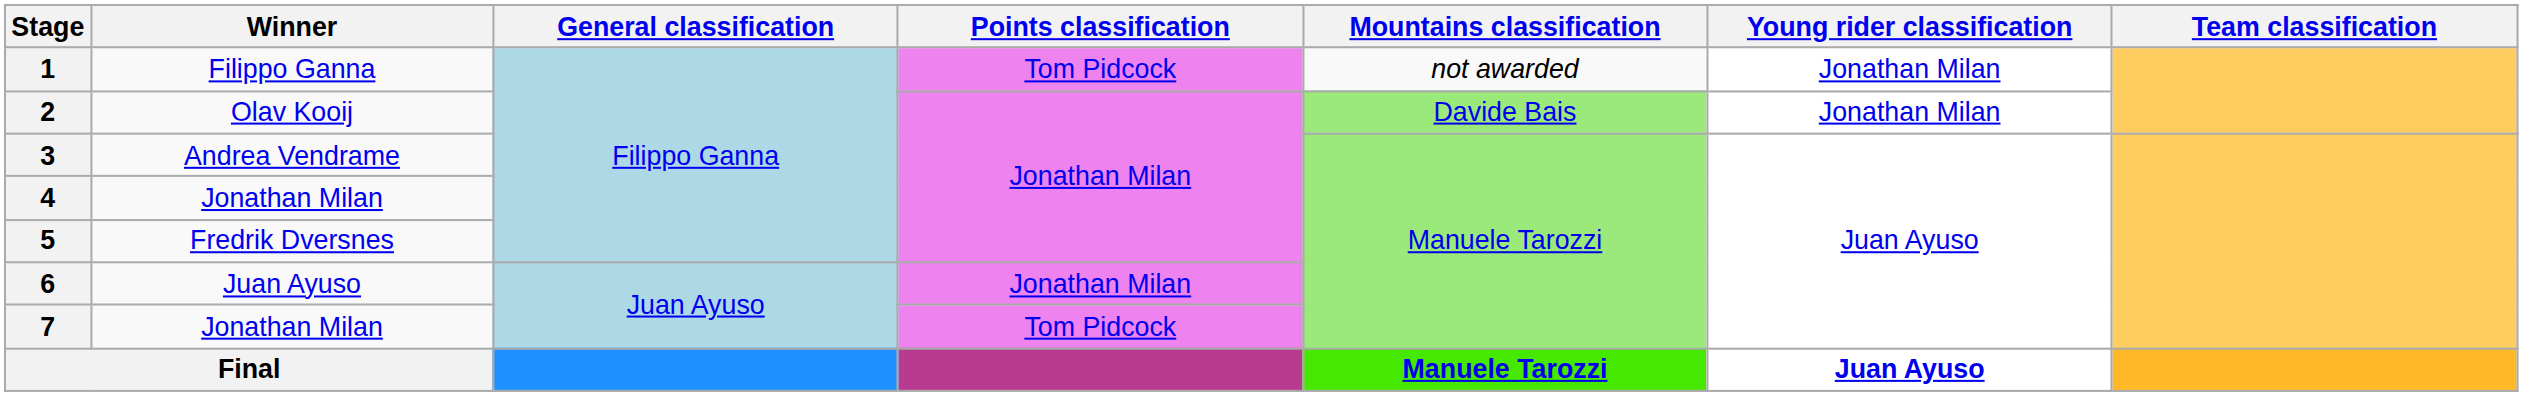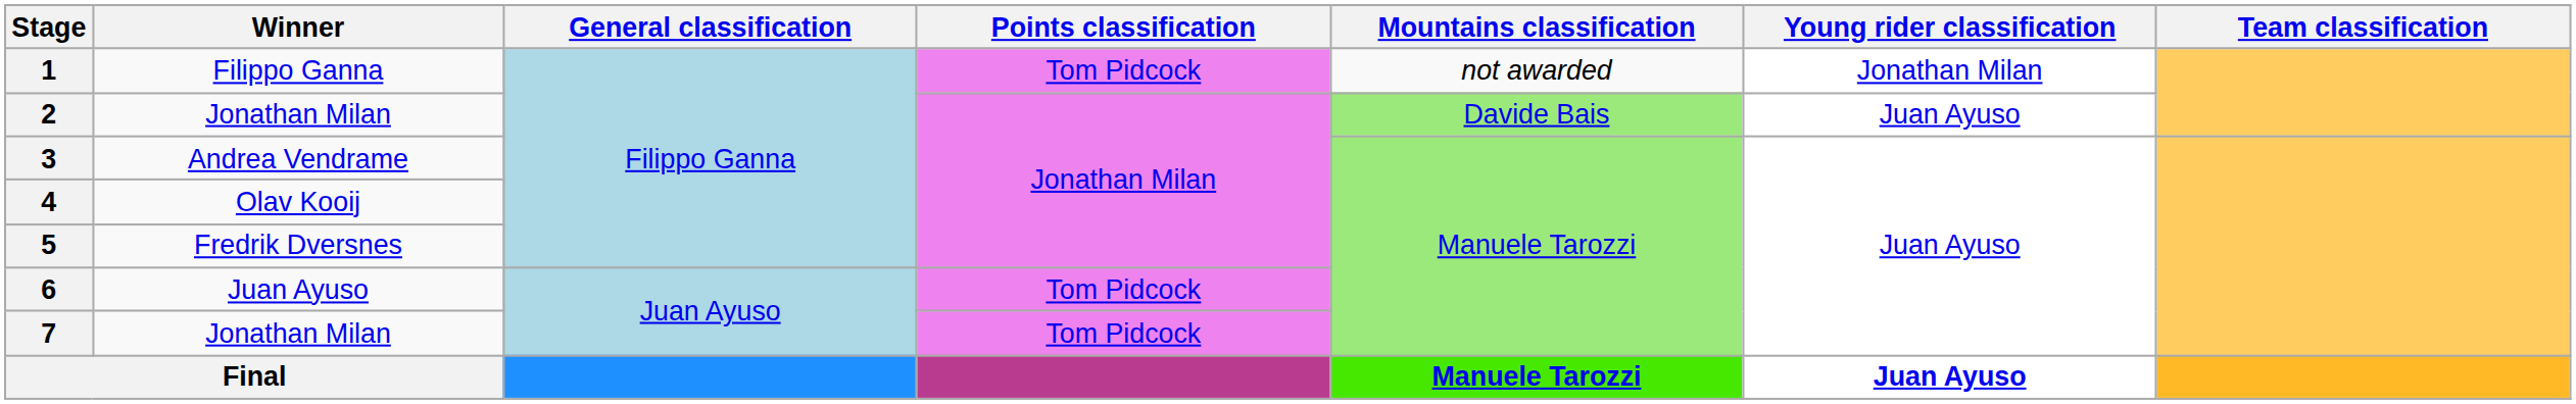2 | Winner: Olav Kooij -> Jonathan Milan
2 | Young rider classification: Jonathan Milan -> Juan Ayuso
4 | Winner: Jonathan Milan -> Olav Kooij
6 | Points classification: Jonathan Milan -> Tom Pidcock
